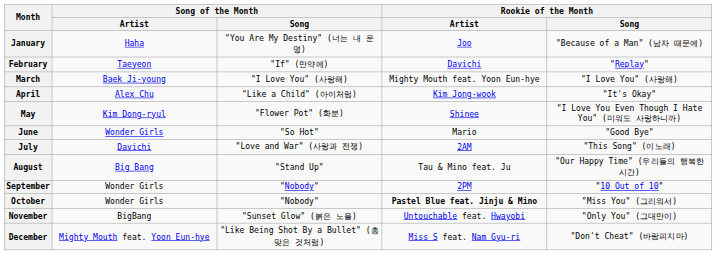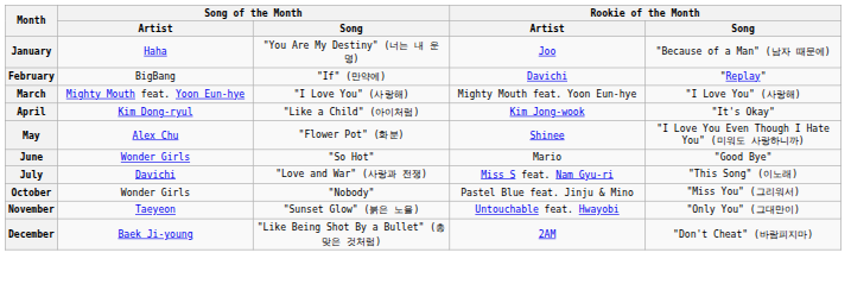February | Song of the Month / Artist: Taeyeon -> BigBang
March | Song of the Month / Artist: Baek Ji-young -> Mighty Mouth feat. Yoon Eun-hye
April | Song of the Month / Artist: Alex Chu -> Kim Dong-ryul
May | Song of the Month / Artist: Kim Dong-ryul -> Alex Chu
July | Rookie of the Month / Artist: 2AM -> Miss S feat. Nam Gyu-ri
- row: August | Big Bang | "Stand Up" | Tau & Mino feat. Ju | "Our Happy Time" (우리들의 행복한 시간)
- row: September | Wonder Girls | "Nobody" | 2PM | "10 Out of 10"
October | Rookie of the Month / Artist: bold -> normal
November | Song of the Month / Artist: BigBang -> Taeyeon
December | Song of the Month / Artist: Mighty Mouth feat. Yoon Eun-hye -> Baek Ji-young
December | Rookie of the Month / Artist: Miss S feat. Nam Gyu-ri -> 2AM
